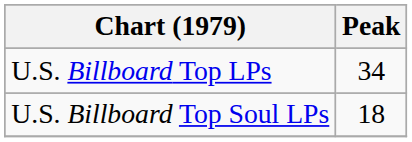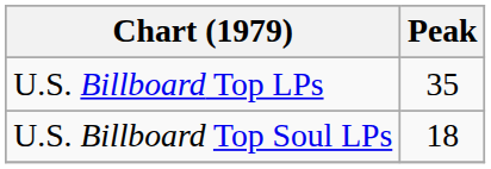U.S. Billboard Top LPs | Peak: 34 -> 35
